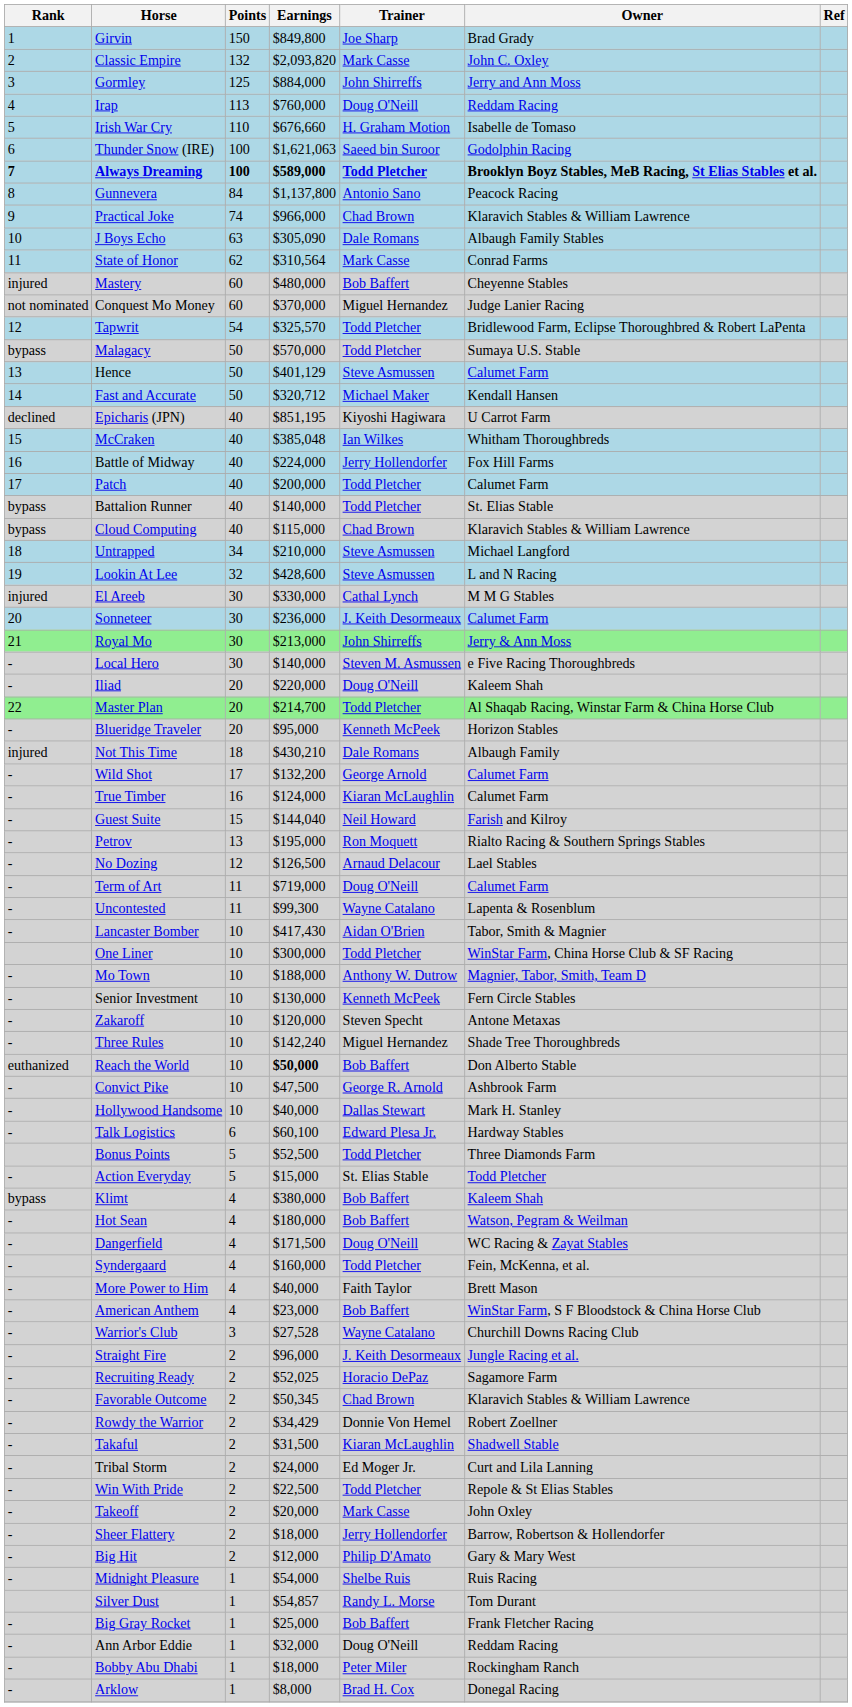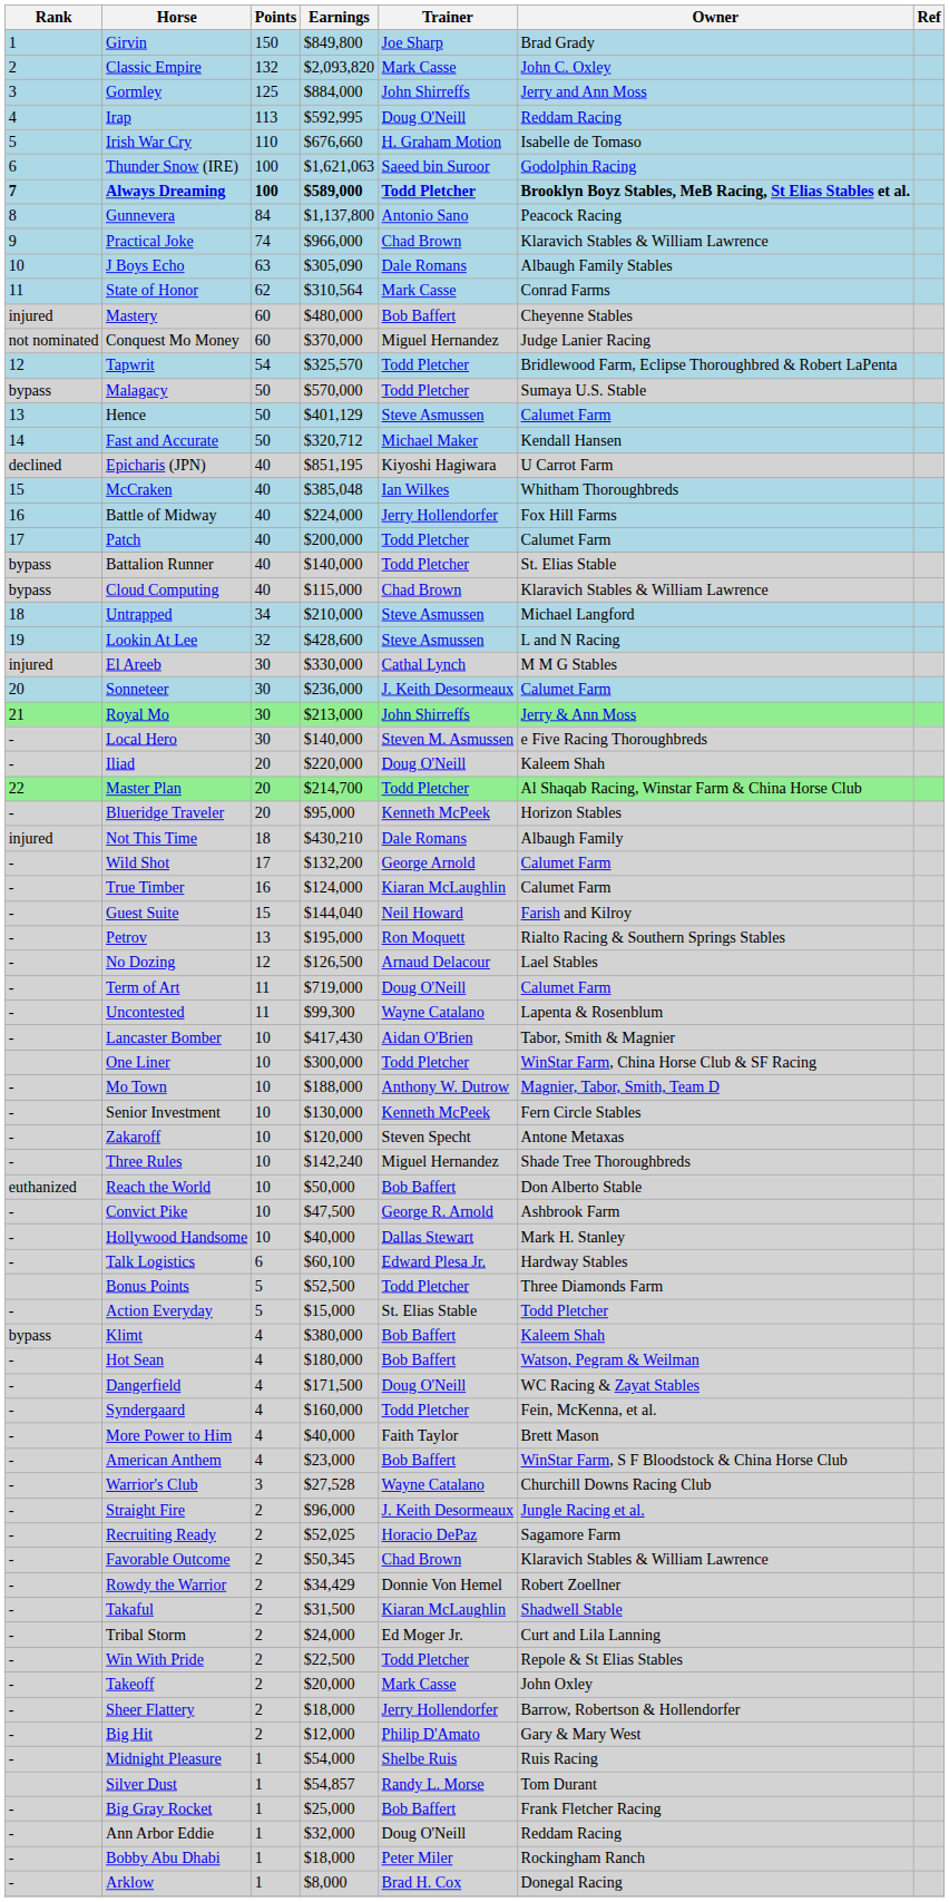Irap | Earnings: $760,000 -> $592,995
Reach the World | Earnings: bold -> normal
